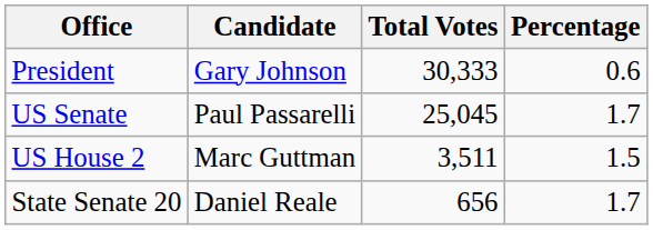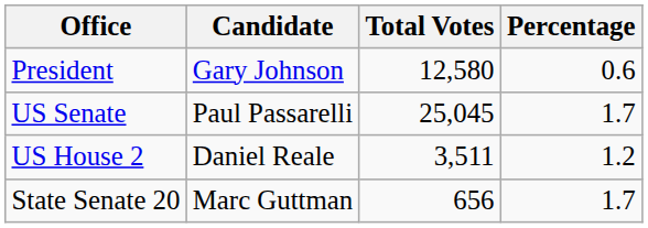President | Total Votes: 30,333 -> 12,580
US House 2 | Candidate: Marc Guttman -> Daniel Reale
US House 2 | Percentage: 1.5 -> 1.2
State Senate 20 | Candidate: Daniel Reale -> Marc Guttman
